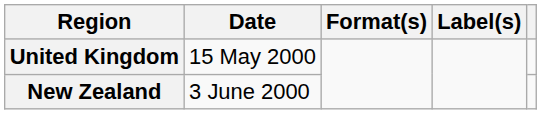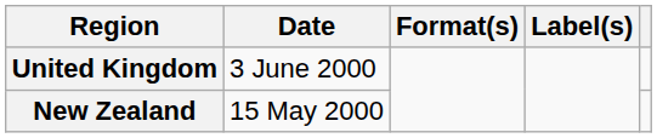United Kingdom | Date: 15 May 2000 -> 3 June 2000
New Zealand | Date: 3 June 2000 -> 15 May 2000
